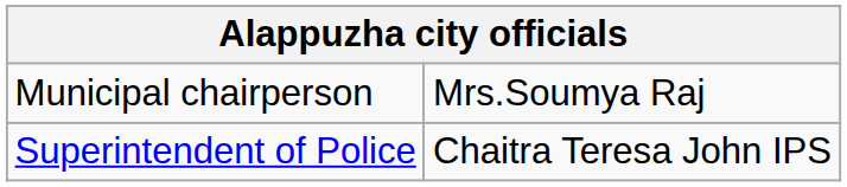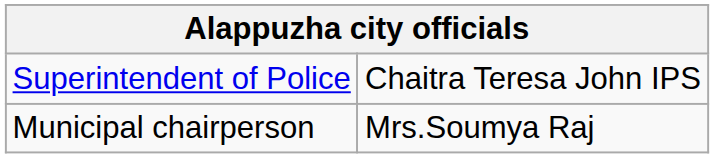rows swapped: Municipal chairperson <-> Superintendent of Police
